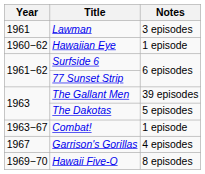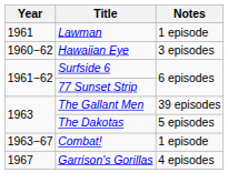Lawman | Notes: 3 episodes -> 1 episode
Hawaiian Eye | Notes: 1 episode -> 3 episodes
- row: 1969−70 | Hawaii Five-O | 8 episodes
